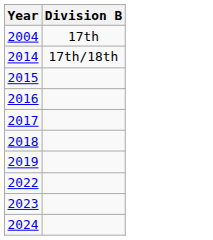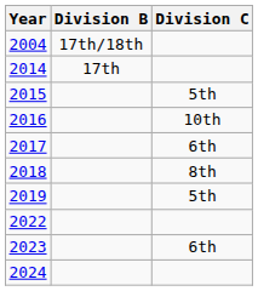+ column: Division C | 5th | 10th | 6th | 8th | 5th | 6th
2004 | Division B: 17th -> 17th/18th
2014 | Division B: 17th/18th -> 17th
